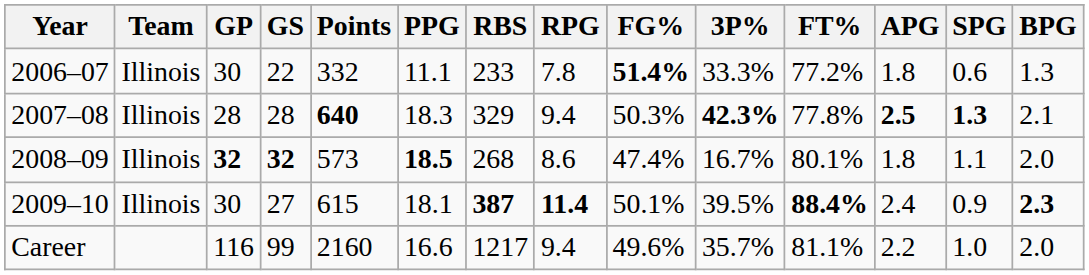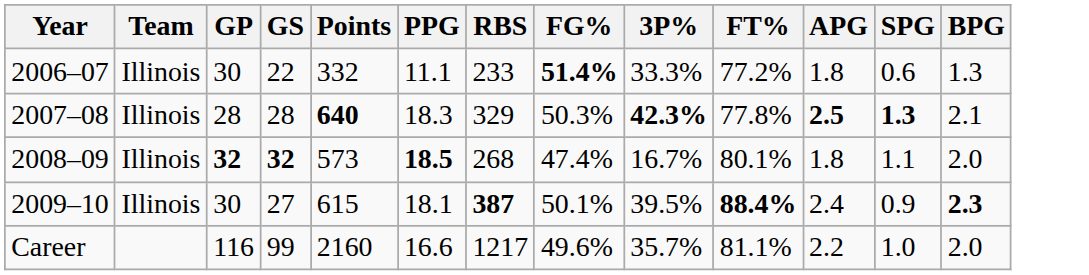- column: RPG | 7.8 | 9.4 | 8.6 | 11.4 | 9.4
